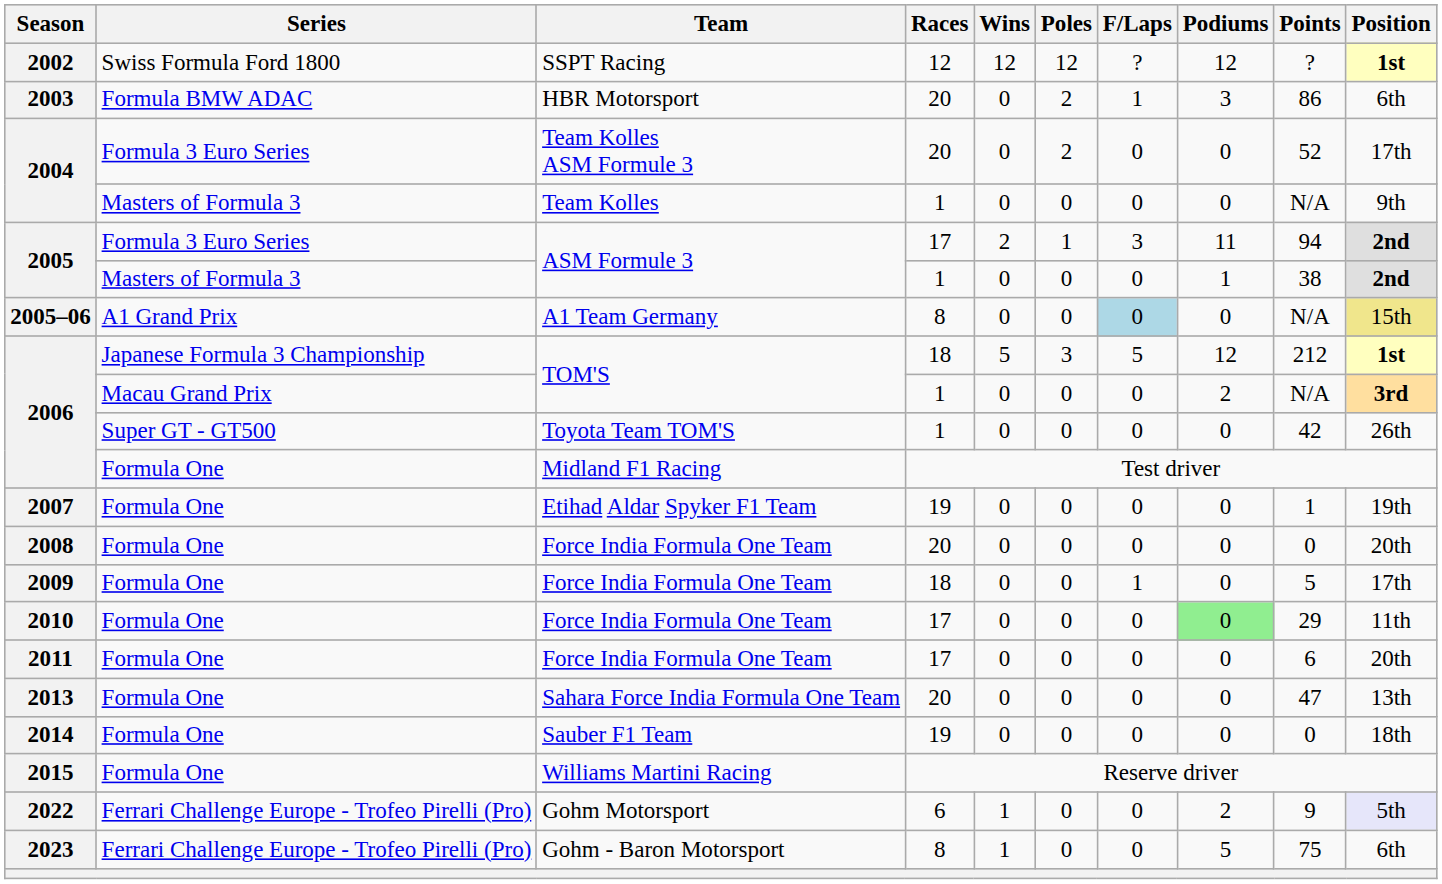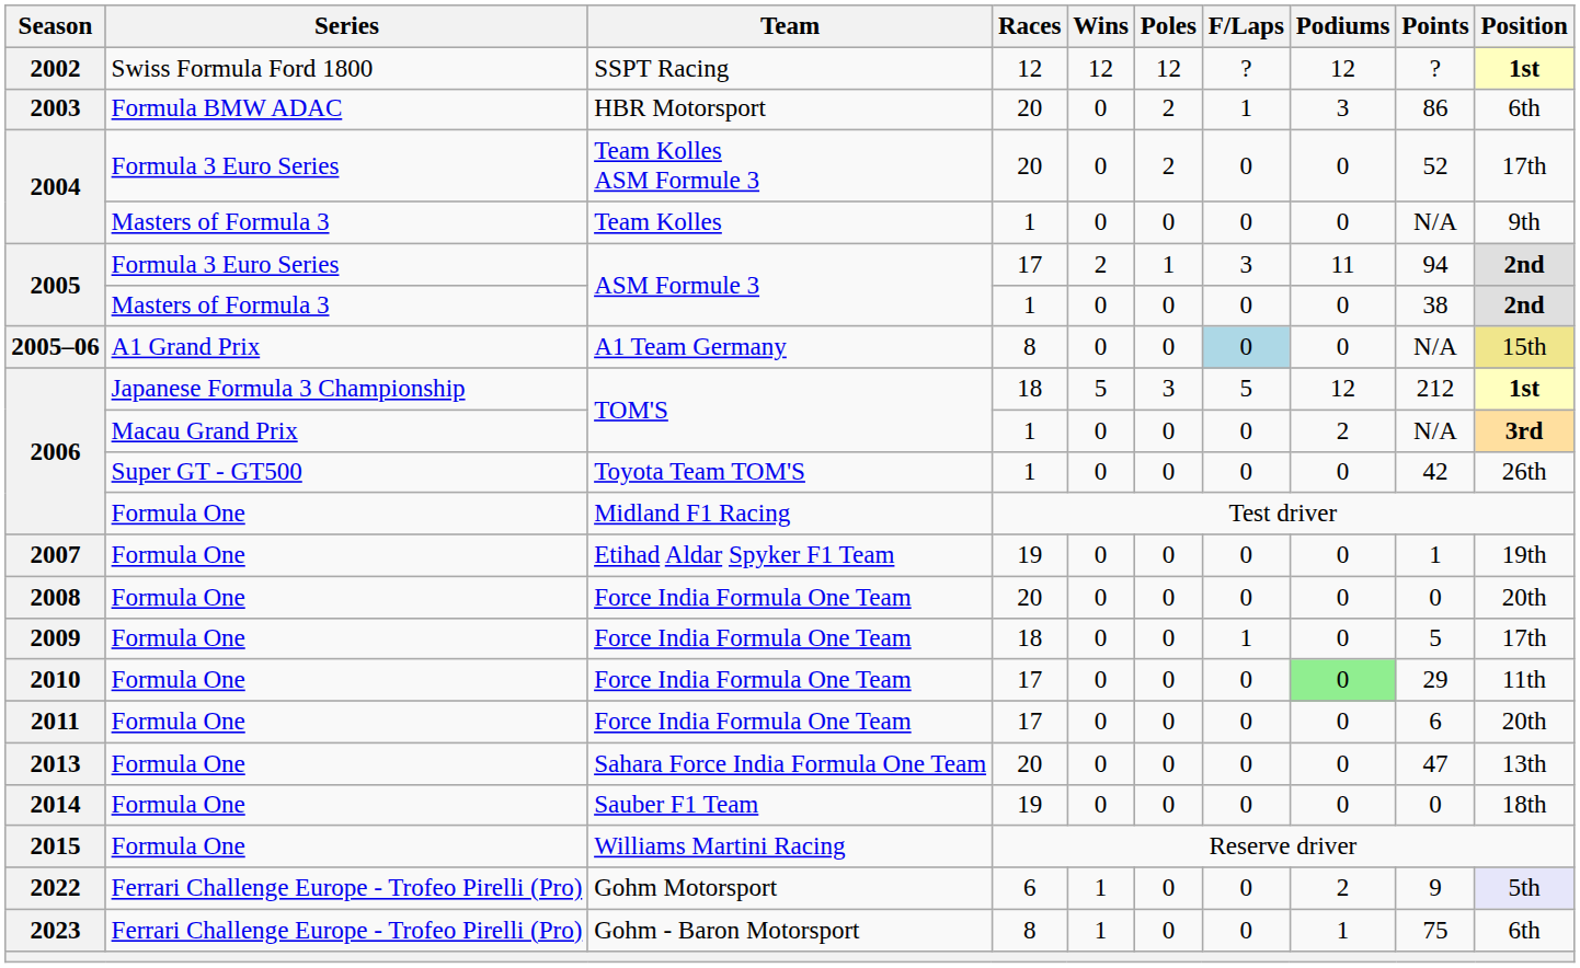2005 / Masters of Formula 3 | Podiums: 1 -> 0
2023 | Podiums: 5 -> 1
